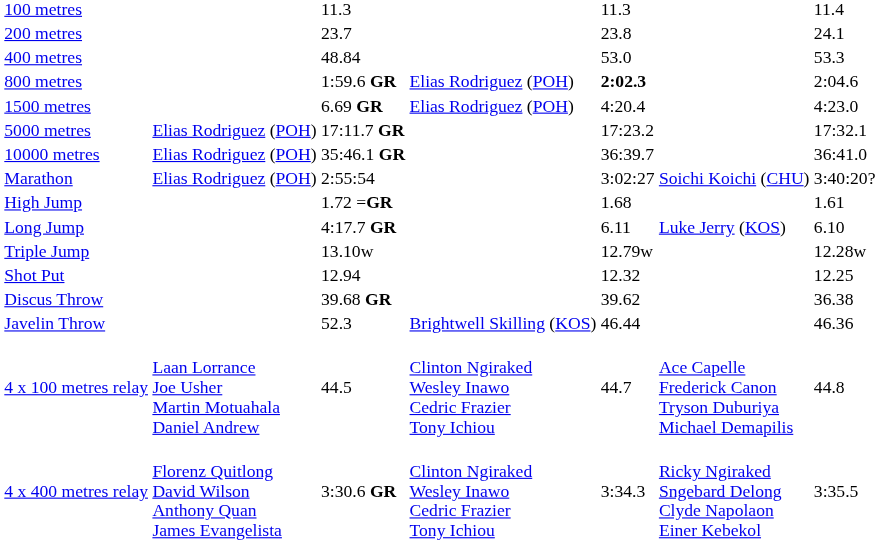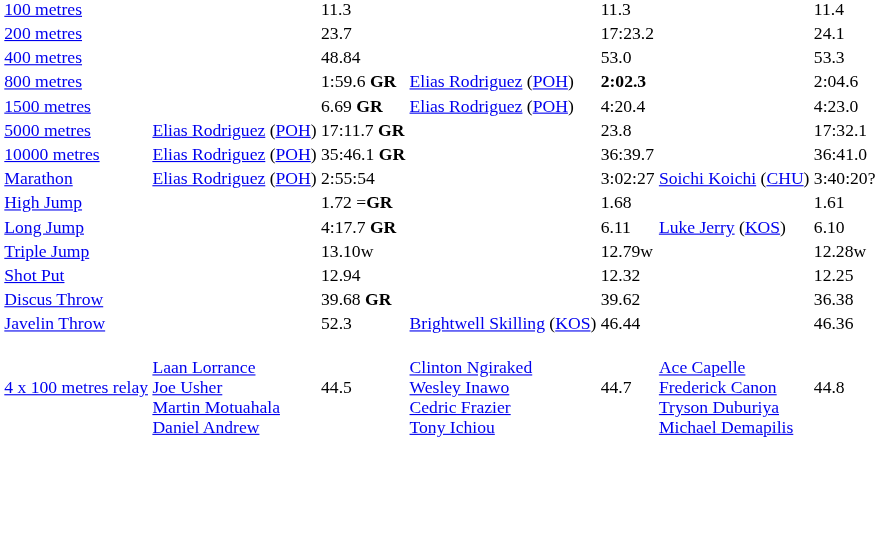200 metres | column 5: 23.8 -> 17:23.2
5000 metres | column 5: 17:23.2 -> 23.8
- row: 4 x 400 metres relay | Florenz Quitlong David Wilson Anthony Quan James Evangelista | 3:30.6 GR | Clinton Ngiraked Wesley Inawo Cedric Frazier Tony Ichiou | 3:34.3 | Ricky Ngiraked Sngebard Delong Clyde Napolaon Einer Kebekol | 3:35.5
